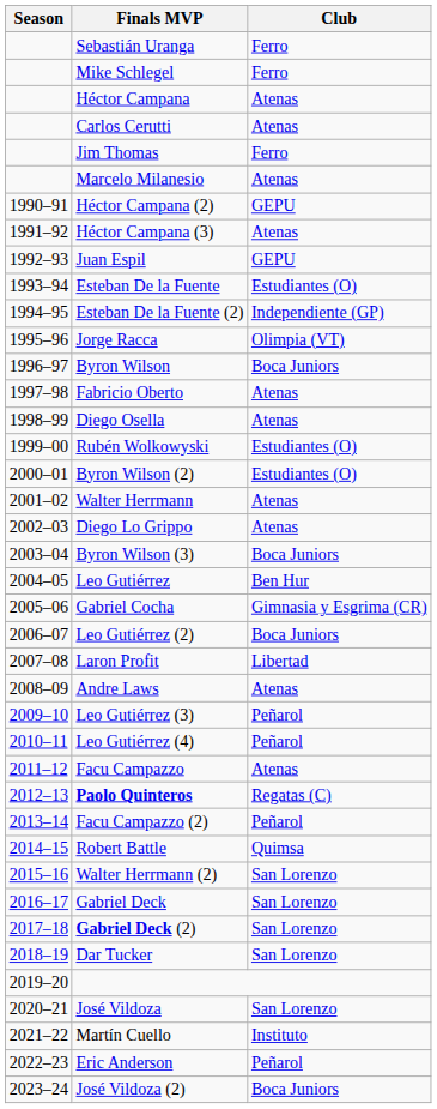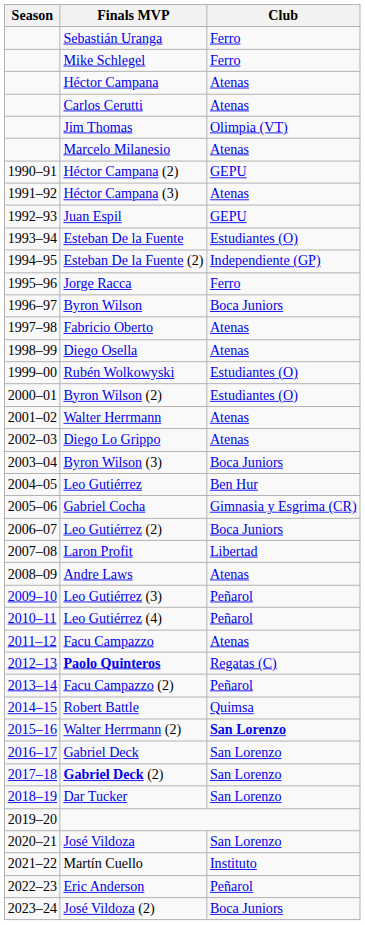Jim Thomas | Club: Ferro -> Olimpia (VT)
Jorge Racca | Club: Olimpia (VT) -> Ferro
Walter Herrmann (2) | Club: normal -> bold
